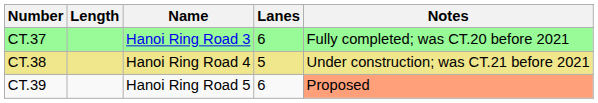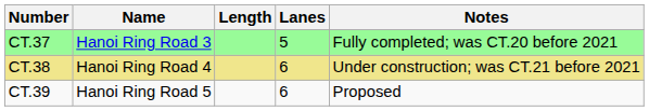columns swapped: Name <-> Length
CT.37 | Lanes: 6 -> 5
CT.38 | Lanes: 5 -> 6
CT.39 | Notes: lightsalmon background -> no background
